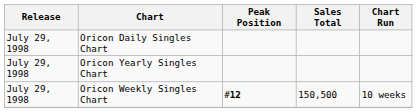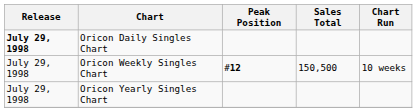Oricon Daily Singles Chart | Release: normal -> bold
rows swapped: Oricon Weekly Singles Chart <-> Oricon Yearly Singles Chart
